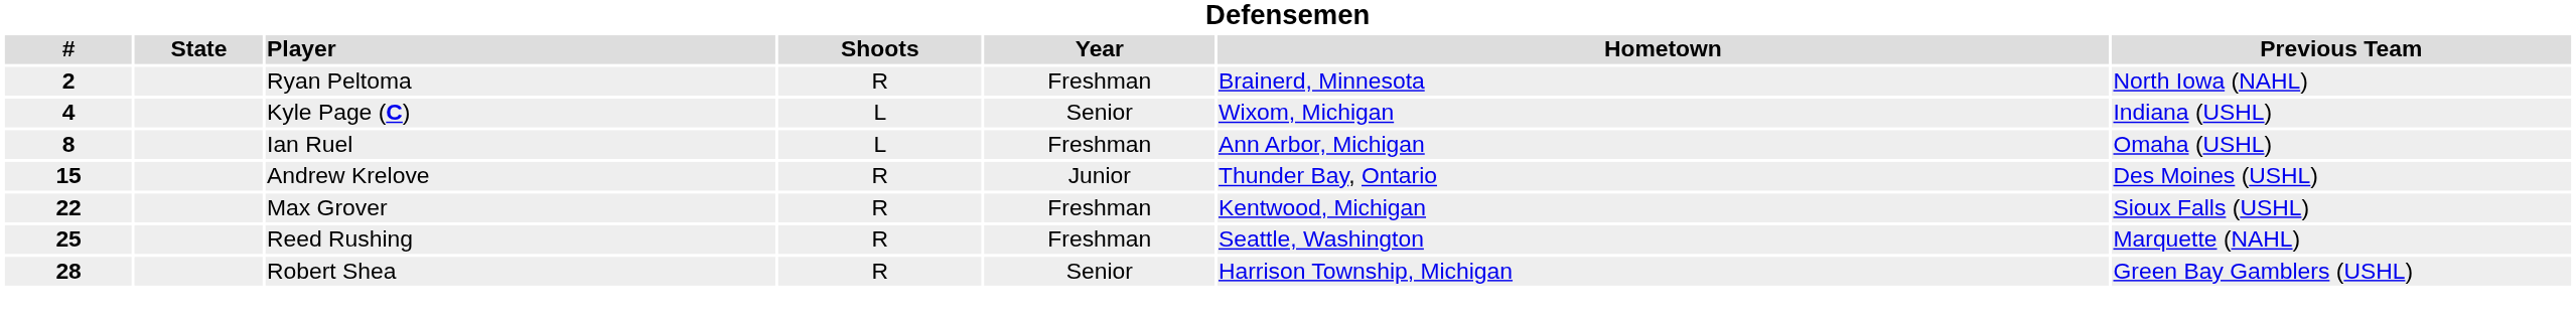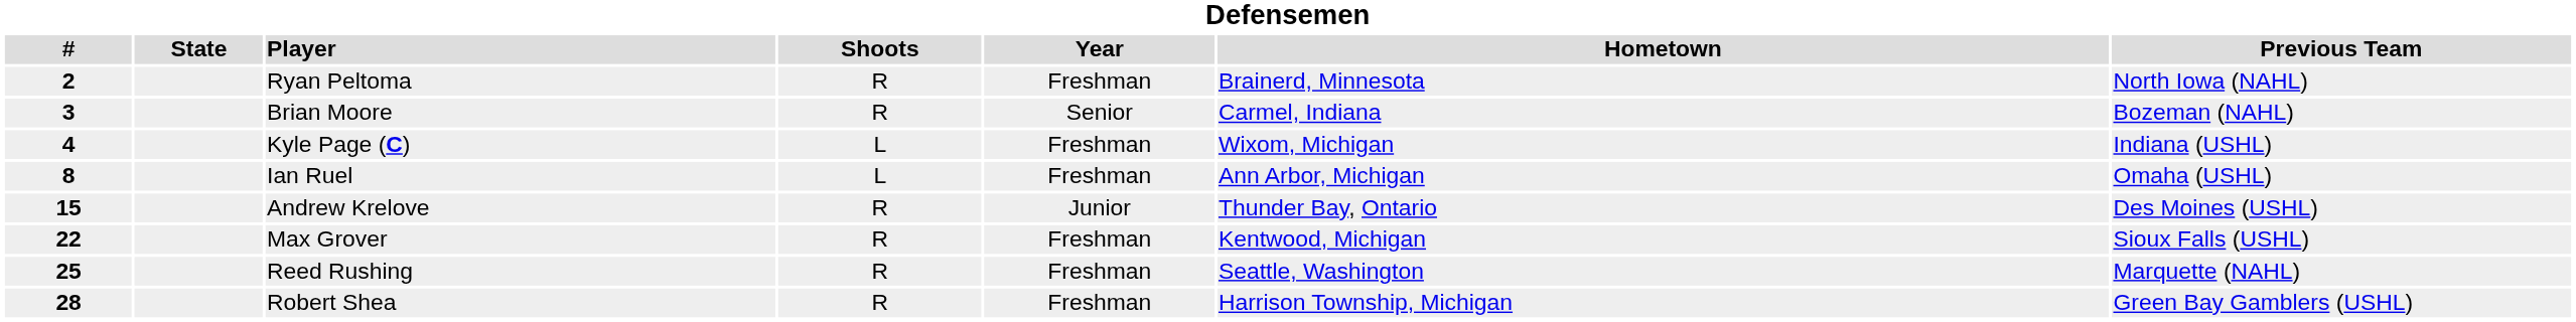+ row: 3 | Brian Moore | R | Senior | Carmel, Indiana | Bozeman (NAHL)
Kyle Page (C) | Year: Senior -> Freshman
Robert Shea | Year: Senior -> Freshman
